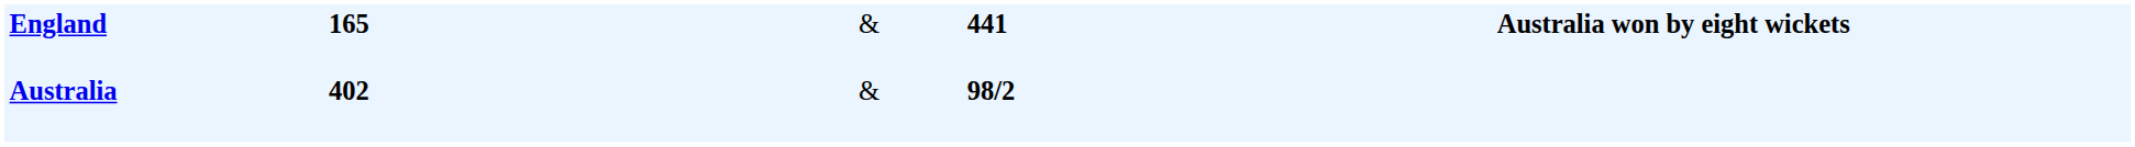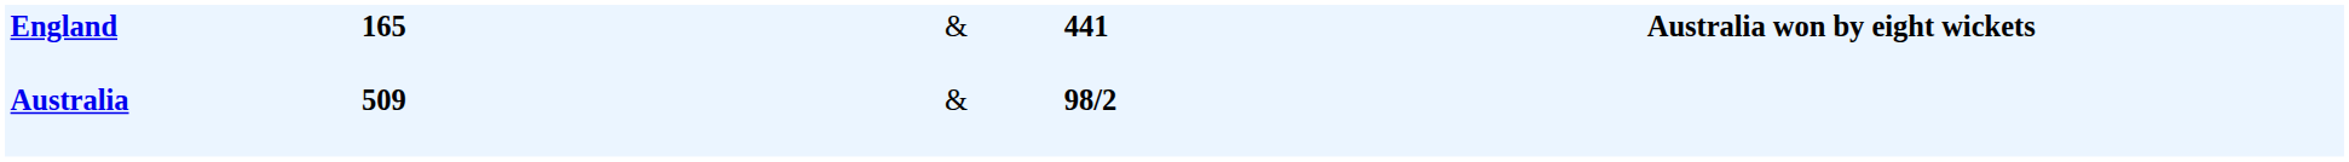Australia | column 2: 402 -> 509
